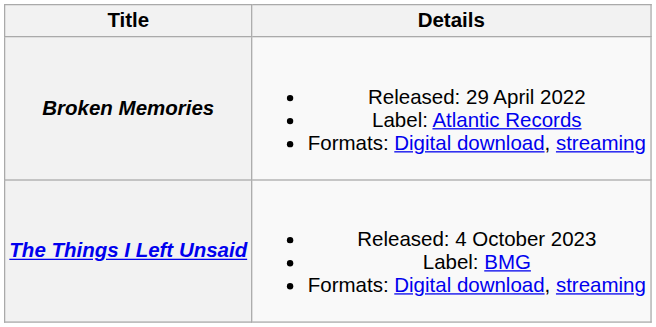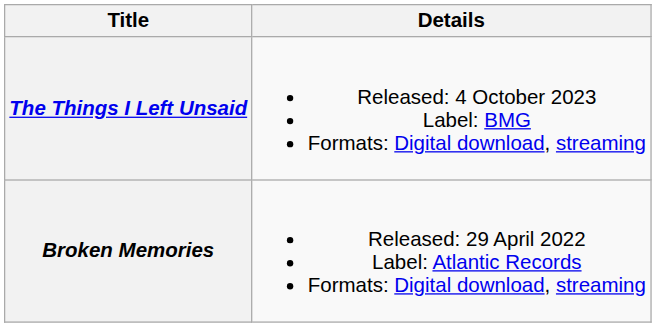rows swapped: Broken Memories <-> The Things I Left Unsaid
